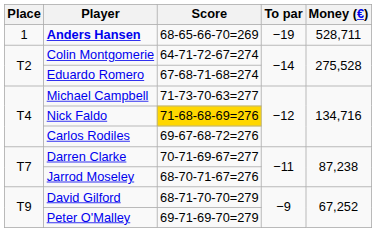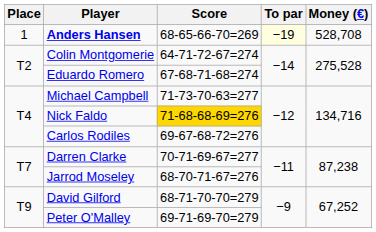Anders Hansen | To par: no background -> lightyellow background
Anders Hansen | Money (€): 528,711 -> 528,708
